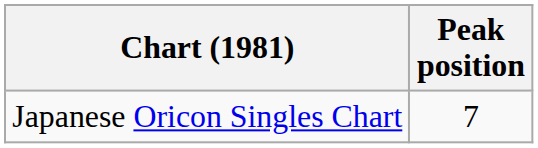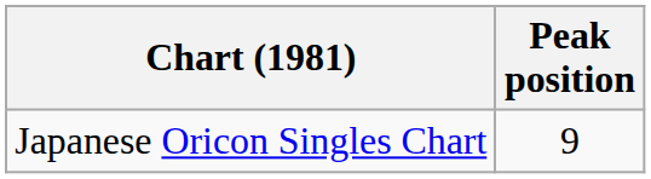Japanese Oricon Singles Chart | Peak position: 7 -> 9
